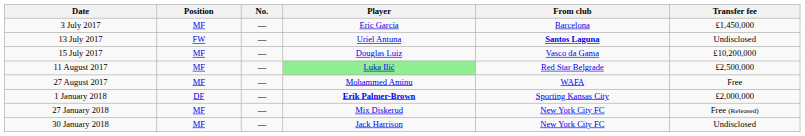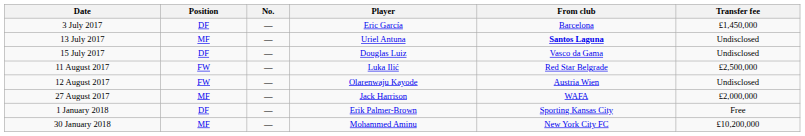3 July 2017 | Position: MF -> DF
13 July 2017 | Position: FW -> MF
15 July 2017 | Position: MF -> DF
15 July 2017 | Transfer fee: £10,200,000 -> Undisclosed
11 August 2017 | Position: MF -> FW
11 August 2017 | Player: lightgreen background -> no background
+ row: 12 August 2017 | FW | — | Olarenwaju Kayode | Austria Wien | Undisclosed
27 August 2017 | Player: Mohammed Aminu -> Jack Harrison
27 August 2017 | Transfer fee: Free -> £2,000,000
1 January 2018 | Player: bold -> normal
1 January 2018 | Transfer fee: £2,000,000 -> Free
- row: 27 January 2018 | MF | — | Mix Diskerud | New York City FC | Free (Released)
30 January 2018 | Player: Jack Harrison -> Mohammed Aminu
30 January 2018 | Transfer fee: Undisclosed -> £10,200,000
